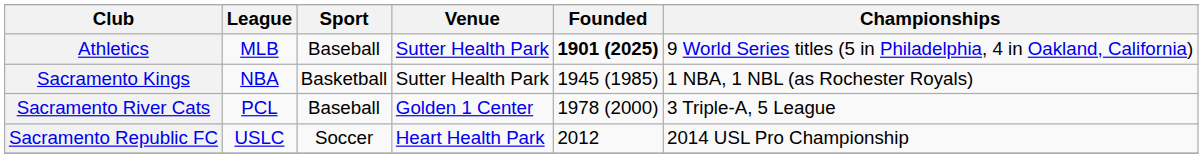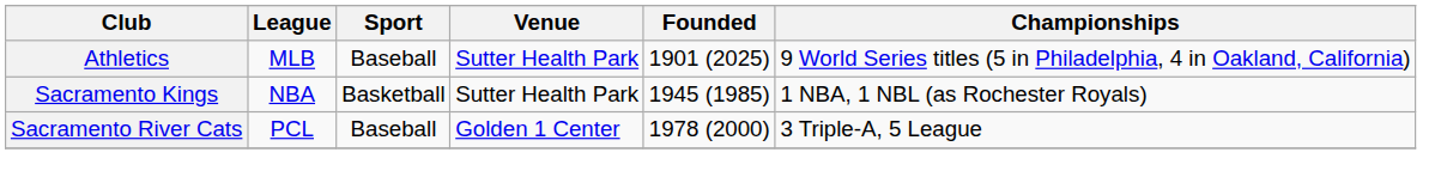Athletics | Founded: bold -> normal
- row: Sacramento Republic FC | USLC | Soccer | Heart Health Park | 2012 | 2014 USL Pro Championship
